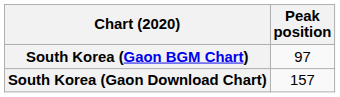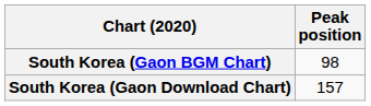South Korea (Gaon BGM Chart) | Peak position: 97 -> 98
